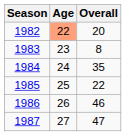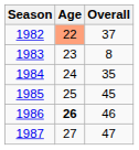1982 | Overall: 20 -> 37
1985 | Overall: 22 -> 45
1986 | Age: normal -> bold
